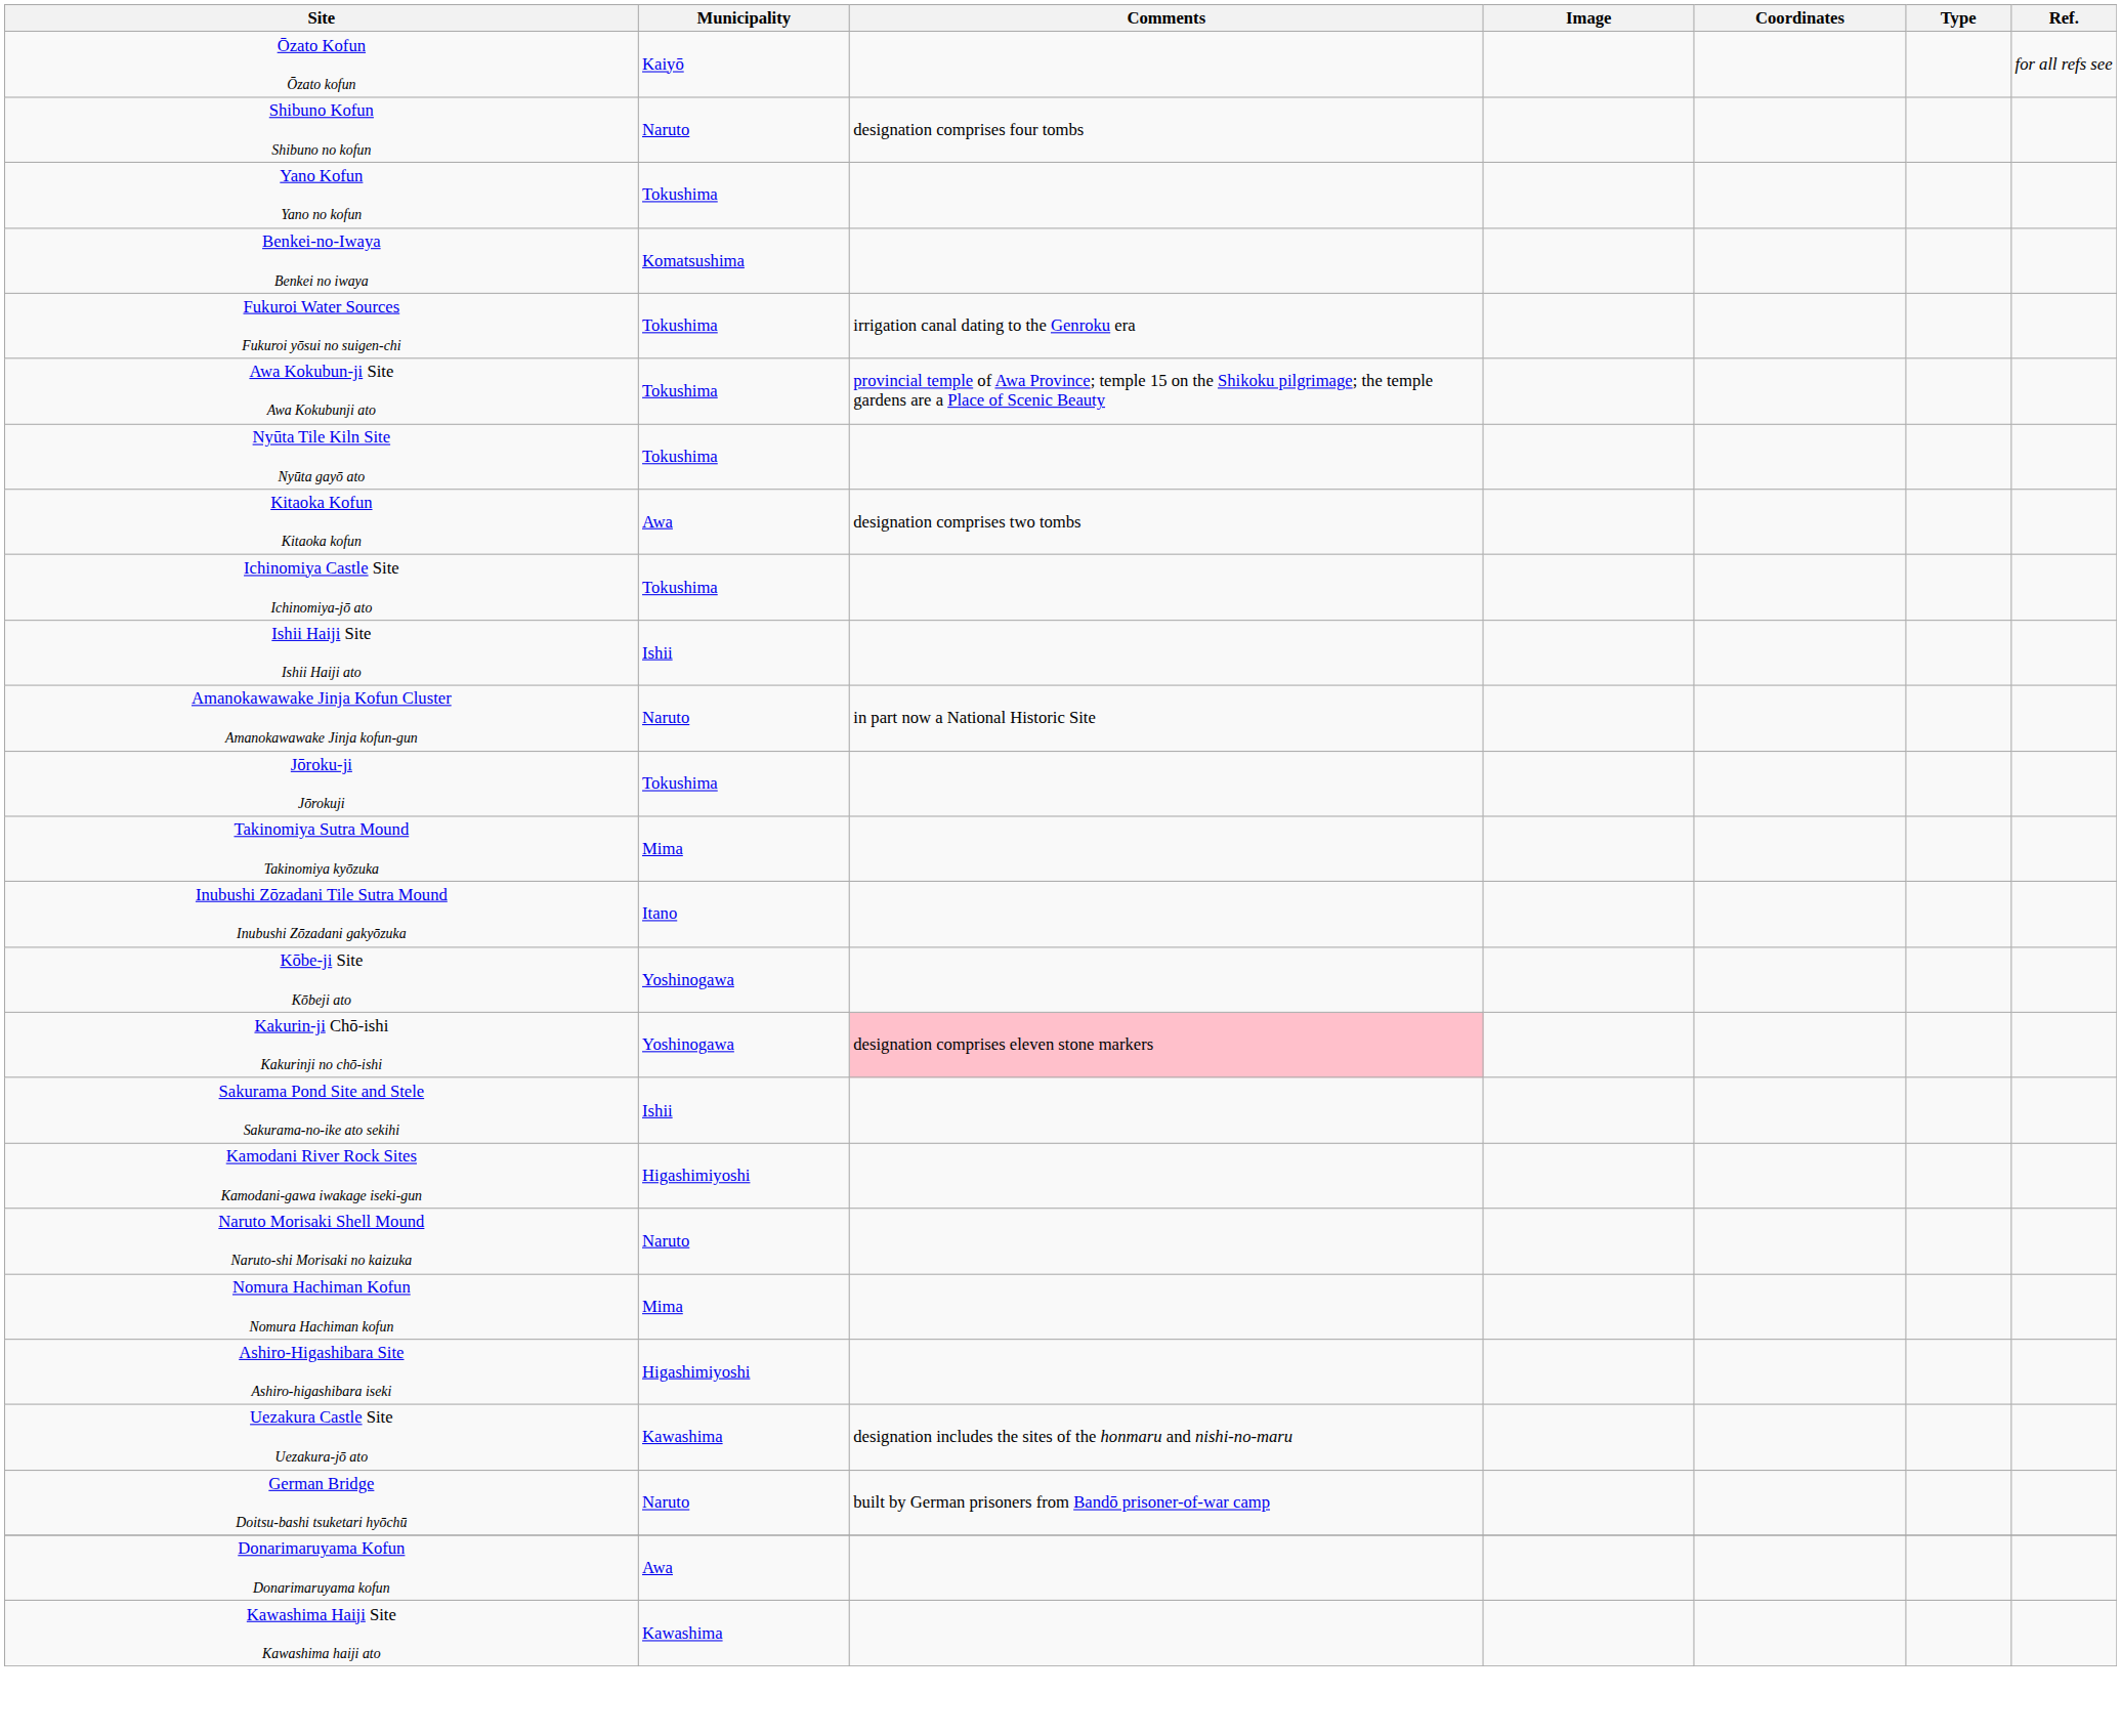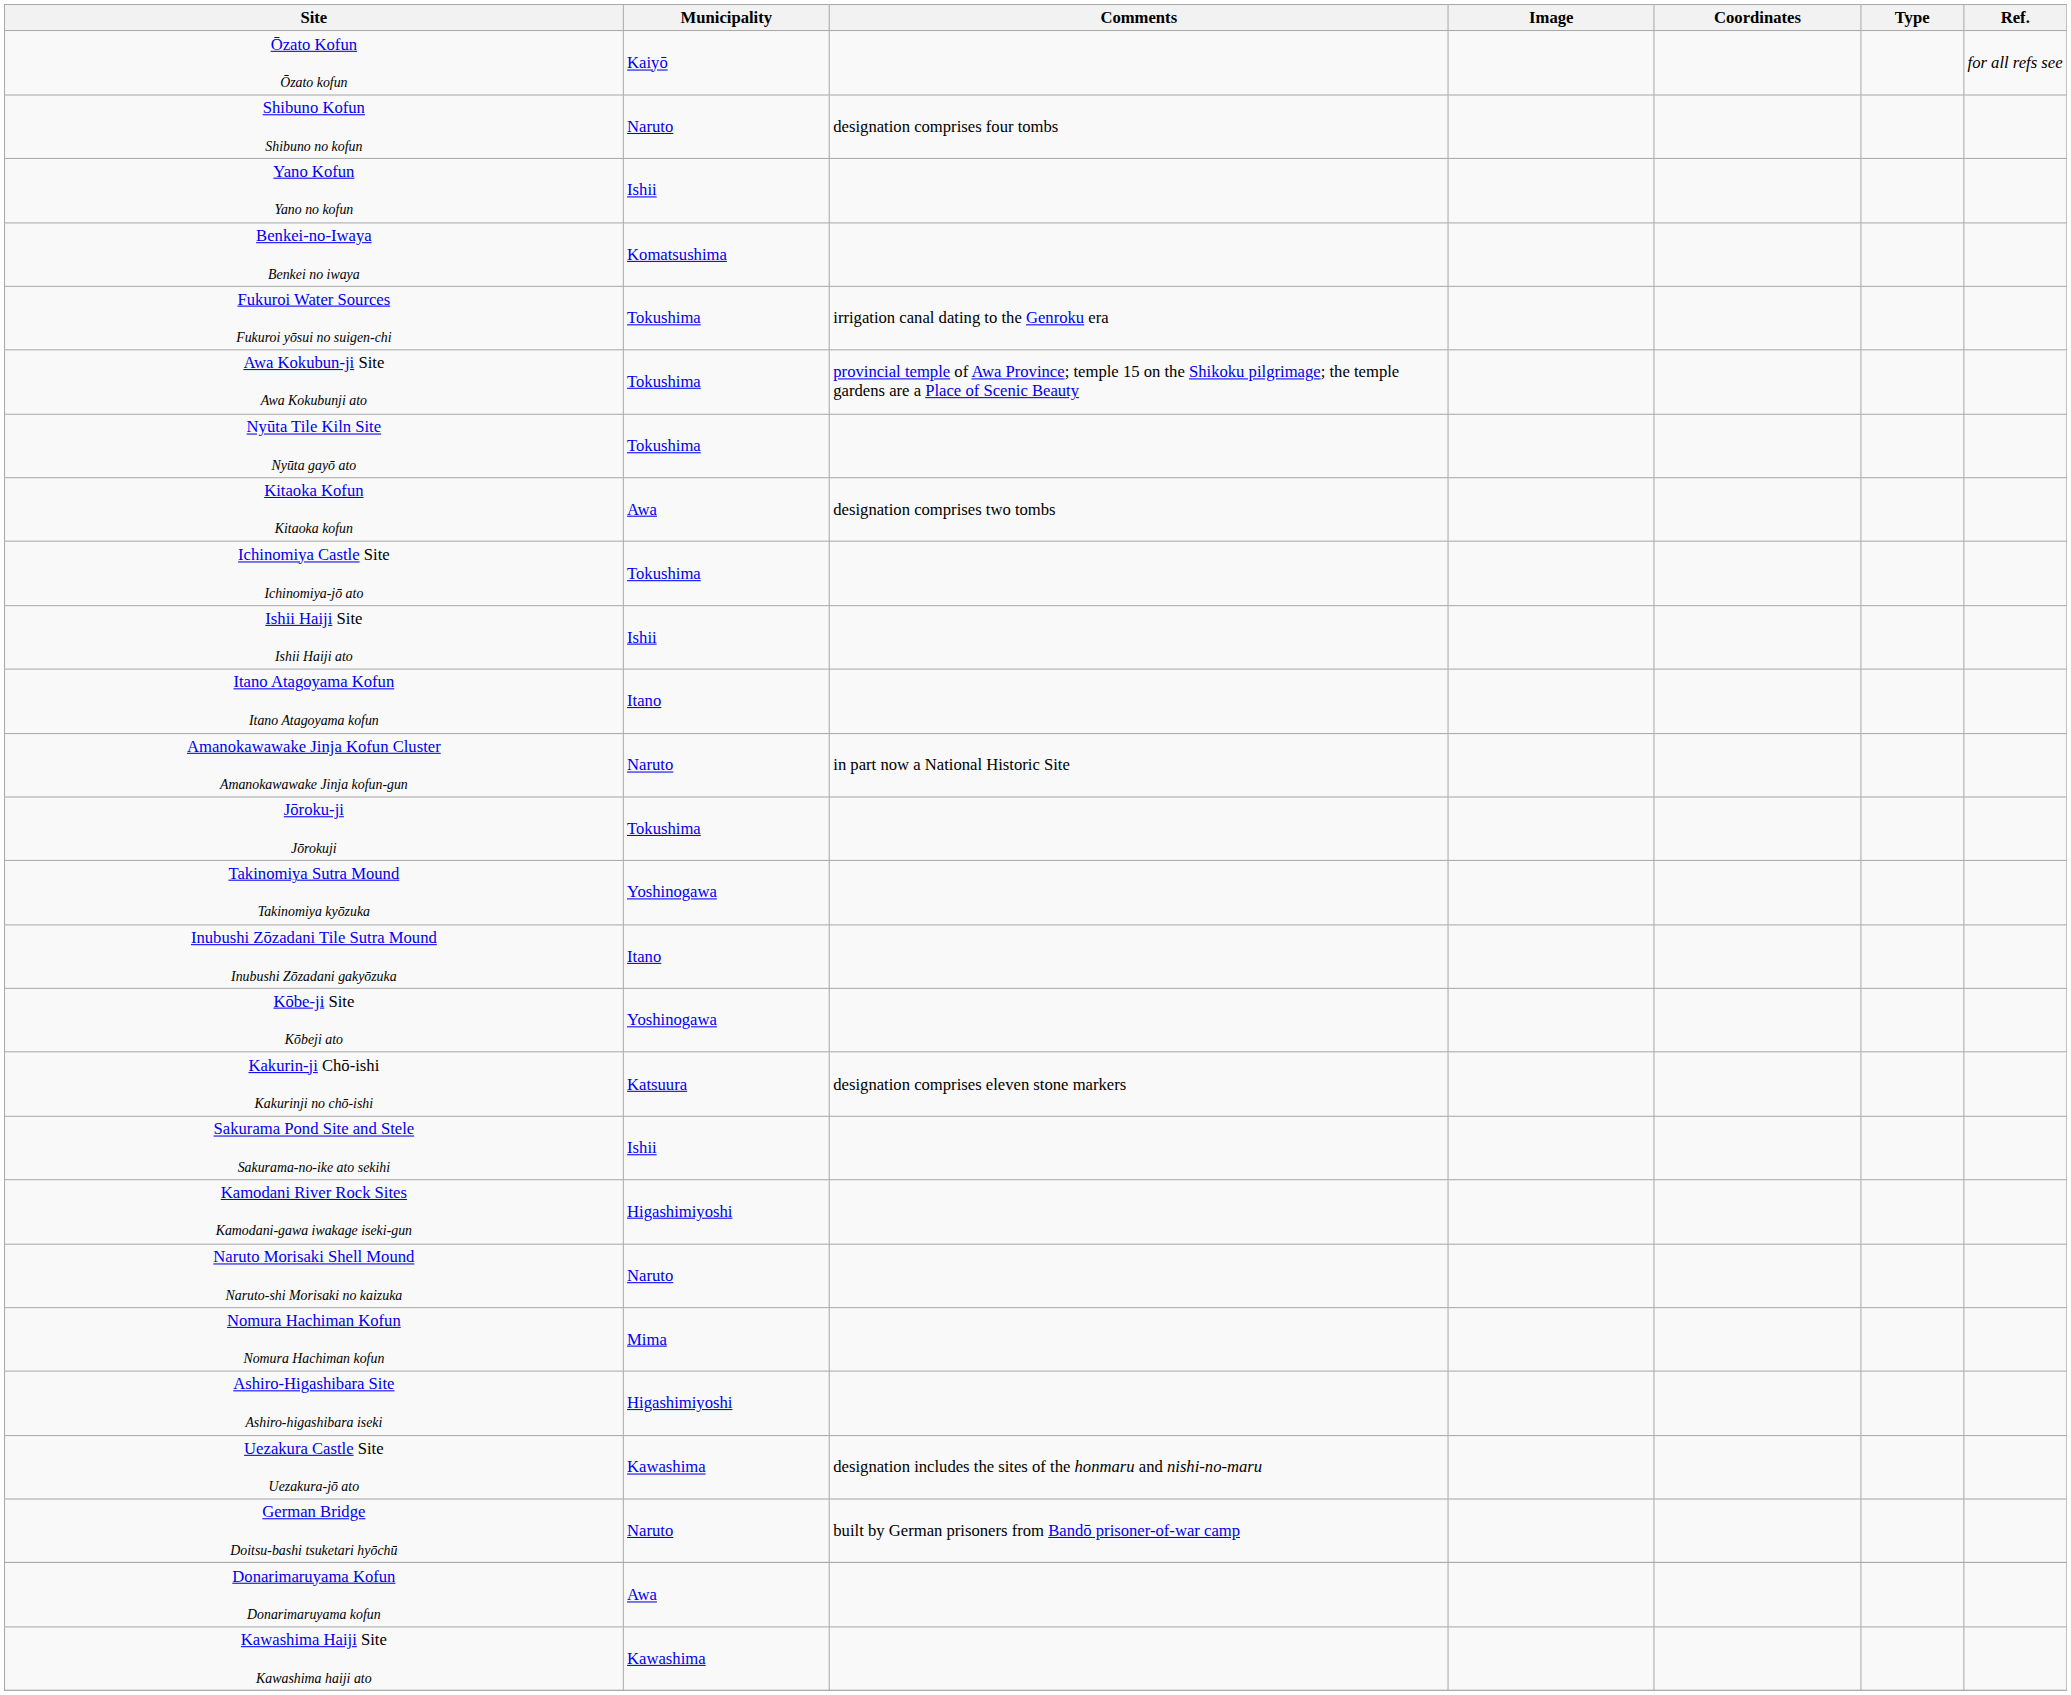Yano Kofun Yano no kofun | Municipality: Tokushima -> Ishii
+ row: Itano Atagoyama Kofun Itano Atagoyama kofun | Itano
Takinomiya Sutra Mound Takinomiya kyōzuka | Municipality: Mima -> Yoshinogawa
Kakurin-ji Chō-ishi Kakurinji no chō-ishi | Municipality: Yoshinogawa -> Katsuura
Kakurin-ji Chō-ishi Kakurinji no chō-ishi | Comments: pink background -> no background
